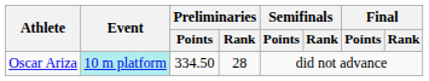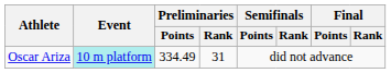Oscar Ariza | Preliminaries / Points: 334.50 -> 334.49
Oscar Ariza | Preliminaries / Rank: 28 -> 31
